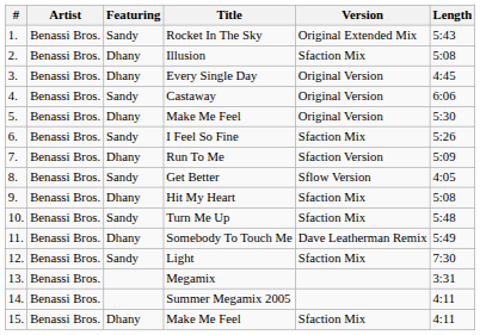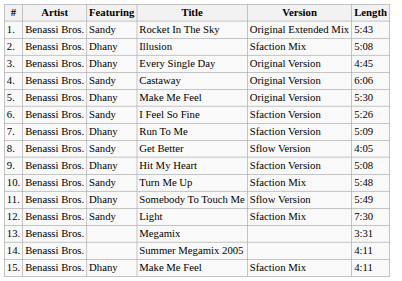I Feel So Fine | Version: Sfaction Mix -> Sfaction Version
Hit My Heart | Version: Sfaction Mix -> Sfaction Version
Somebody To Touch Me | Version: Dave Leatherman Remix -> Sflow Version
